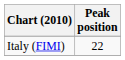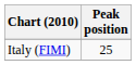Italy (FIMI) | Peak position: 22 -> 25
